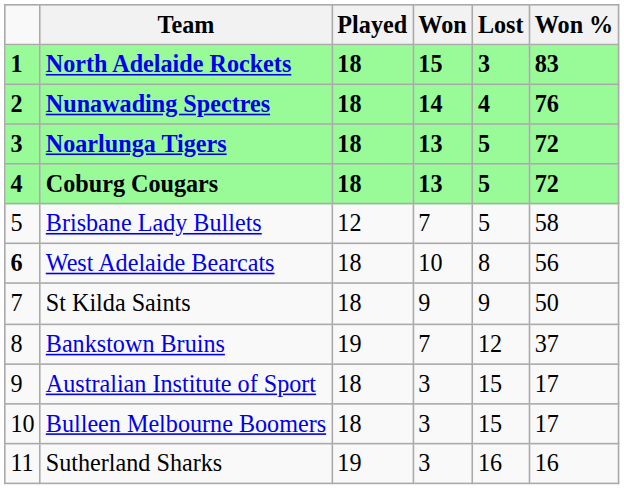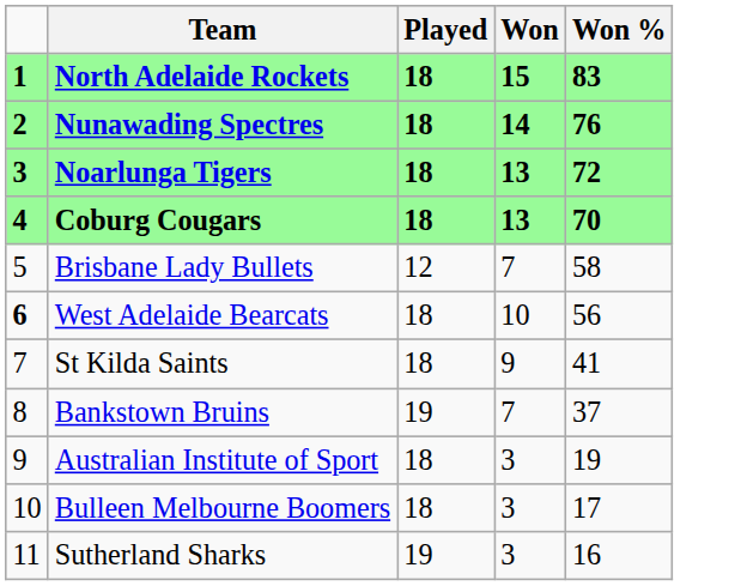- column: Lost | 3 | 4 | 5 | 5 | 5 | 8 | 9 | 12 | 15 | 15 | 16
Coburg Cougars | Won %: 72 -> 70
St Kilda Saints | Won %: 50 -> 41
Australian Institute of Sport | Won %: 17 -> 19
